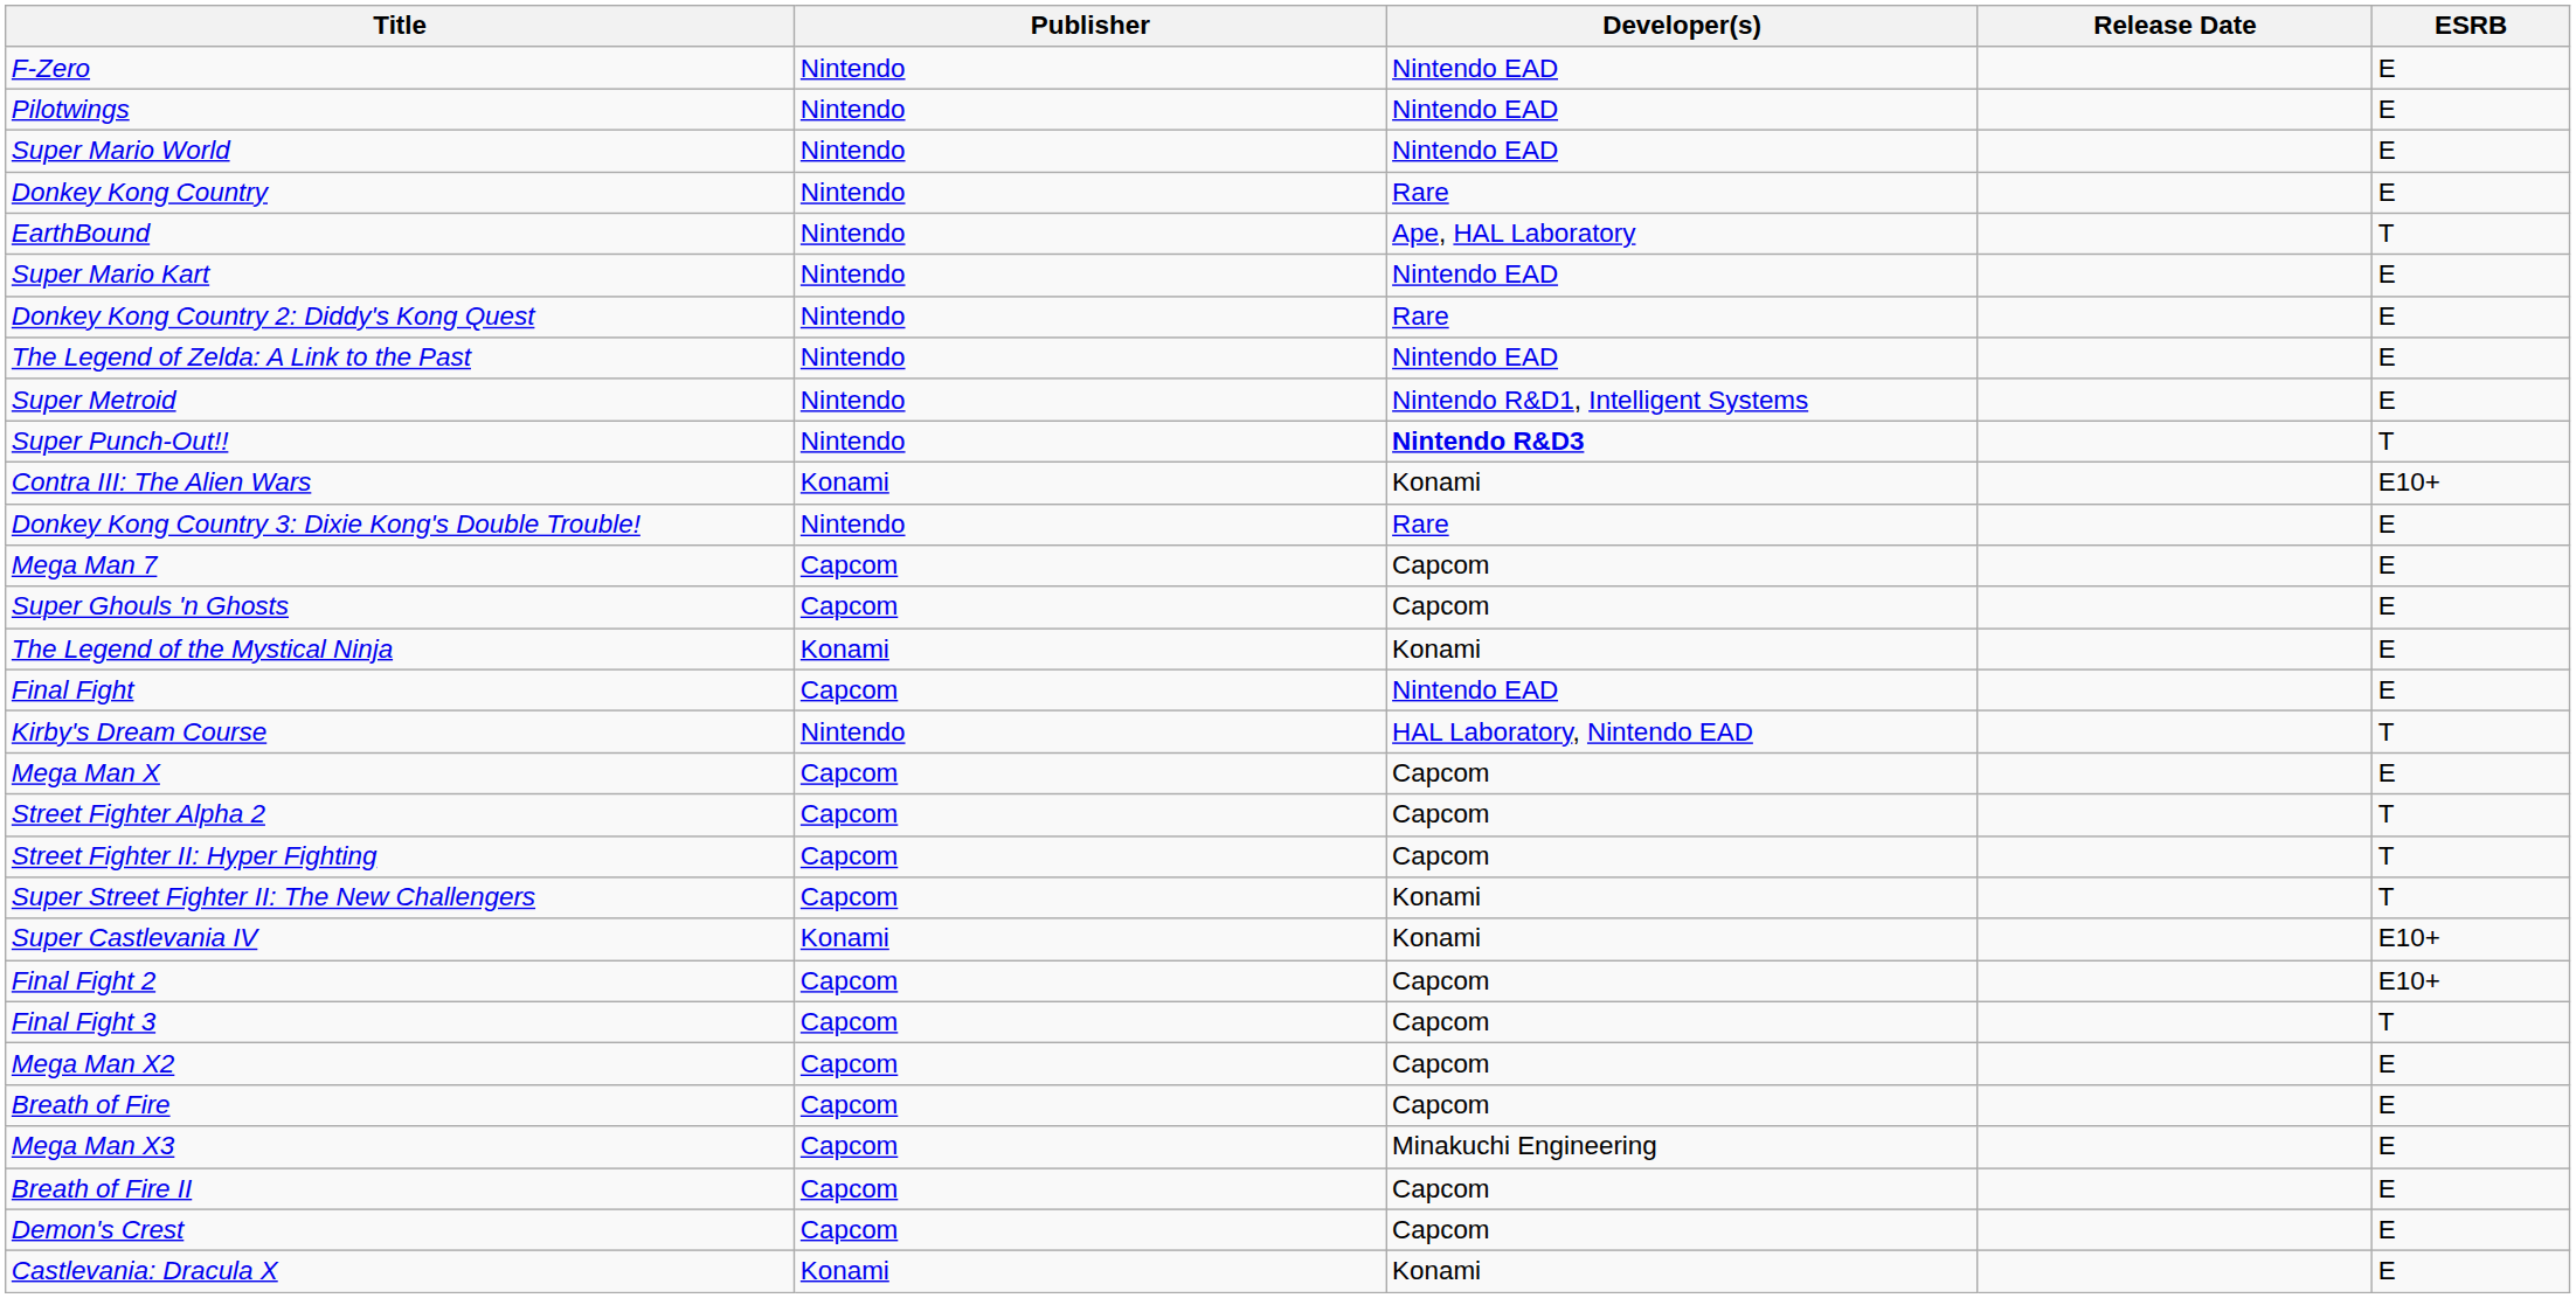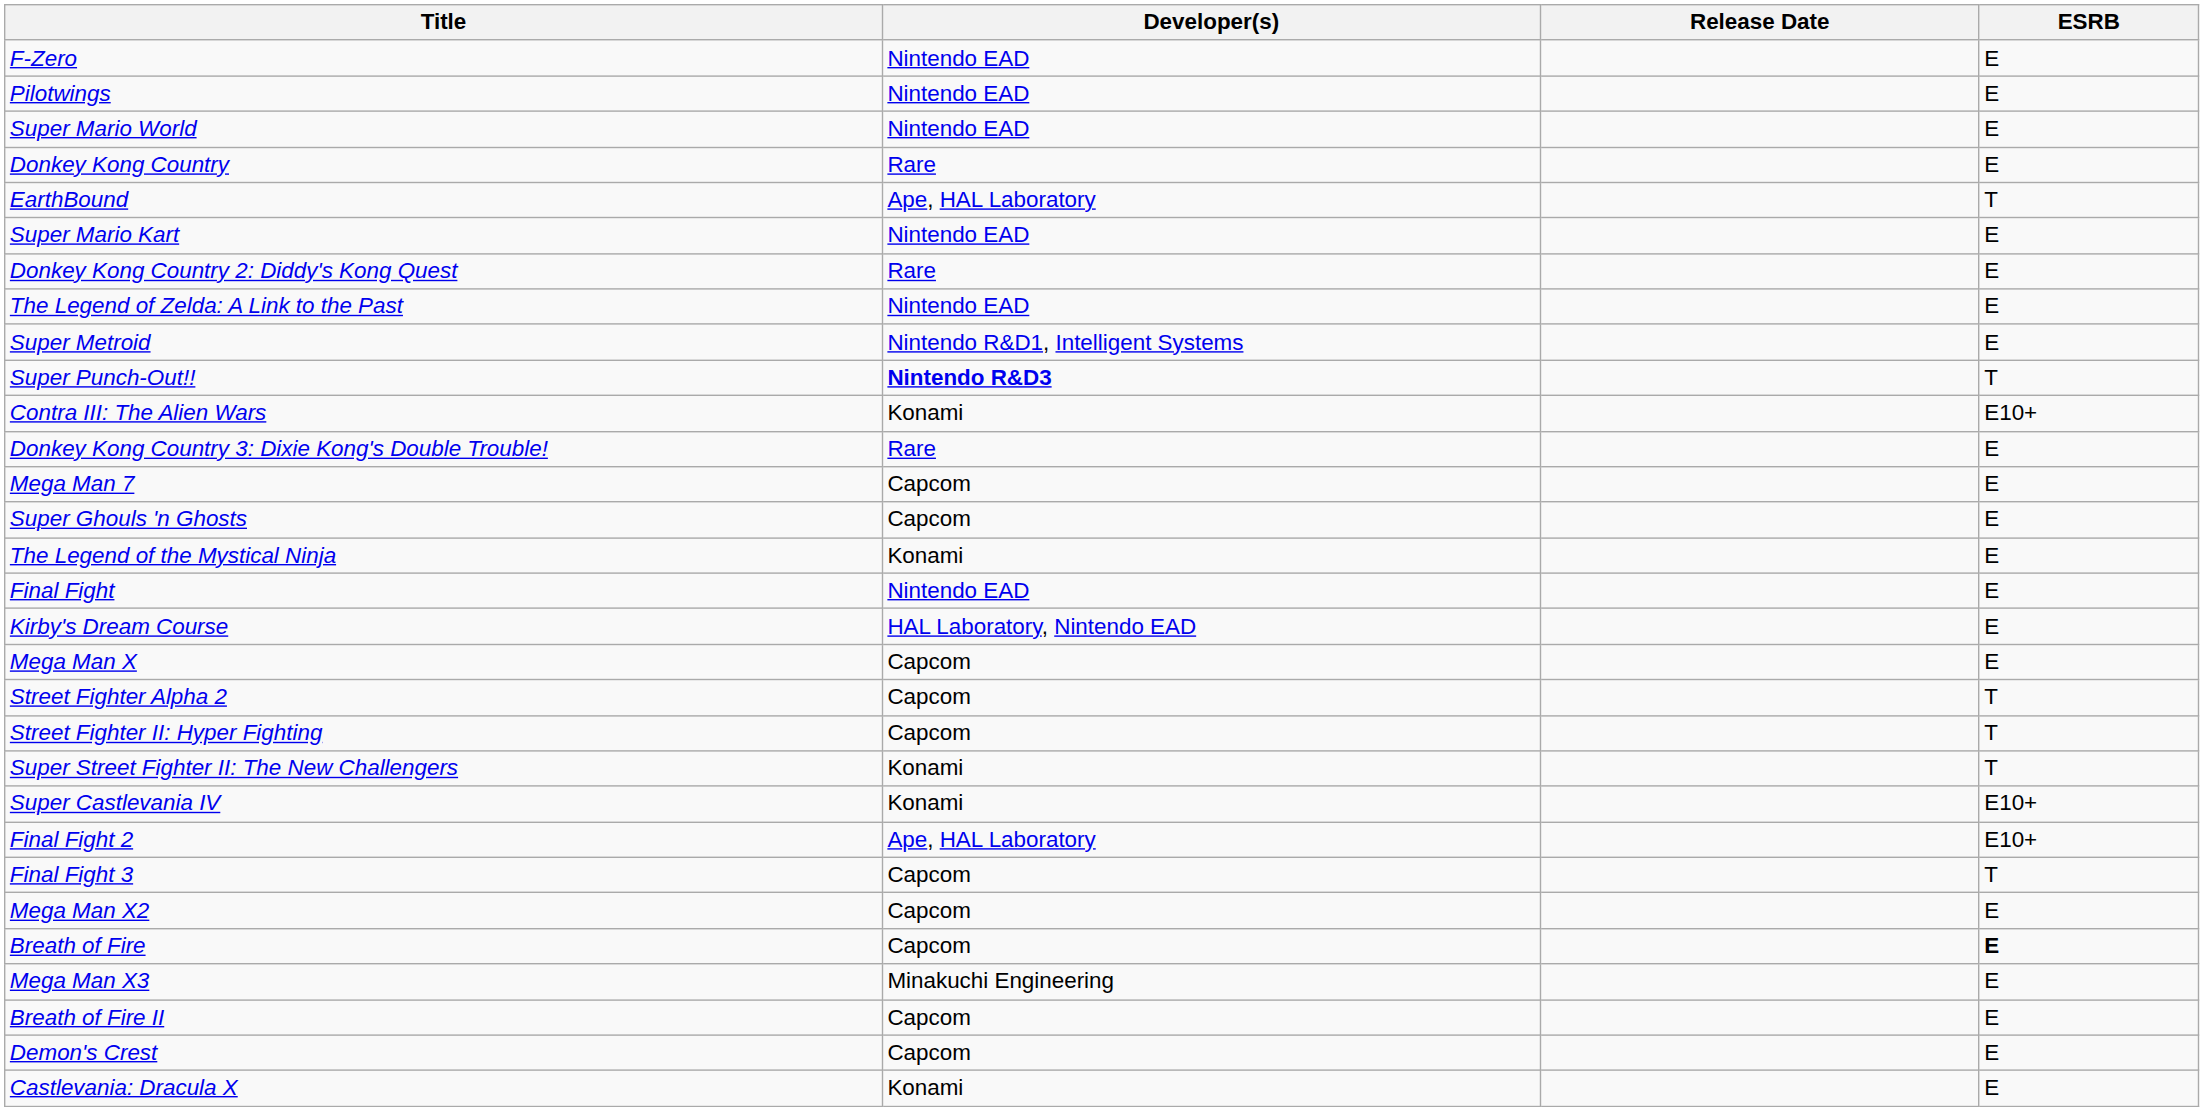- column: Publisher | Nintendo | Nintendo | Nintendo | Nintendo | Nintendo | Nintendo | Nintendo | Nintendo | Nintendo | Nintendo | Konami | Nintendo | Capcom | Capcom | Konami | Capcom | Nintendo | Capcom | Capcom | Capcom | Capcom | Konami | Capcom | Capcom | Capcom | Capcom | Capcom | Capcom | Capcom | Konami
Kirby's Dream Course | ESRB: T -> E
Final Fight 2 | Developer(s): Capcom -> Ape, HAL Laboratory
Breath of Fire | ESRB: normal -> bold
